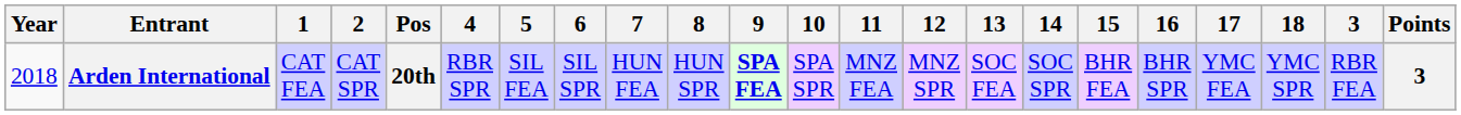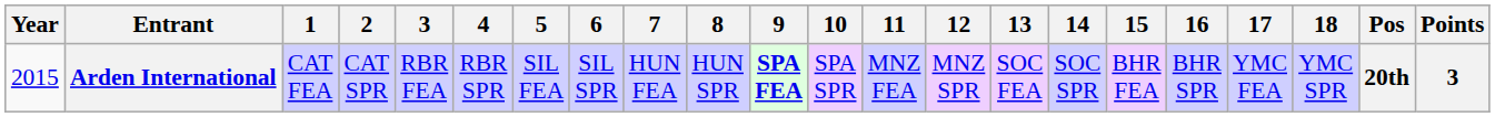columns swapped: 3 <-> Pos
Arden International | Year: 2018 -> 2015
